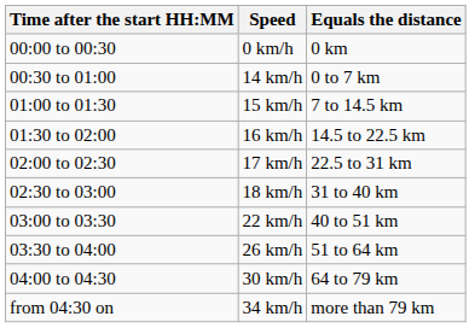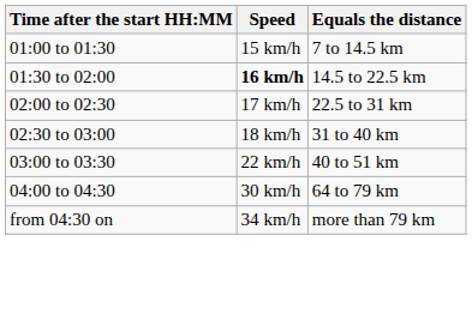- row: 00:00 to 00:30 | 0 km/h | 0 km
- row: 00:30 to 01:00 | 14 km/h | 0 to 7 km
01:30 to 02:00 | Speed: normal -> bold
- row: 03:30 to 04:00 | 26 km/h | 51 to 64 km
